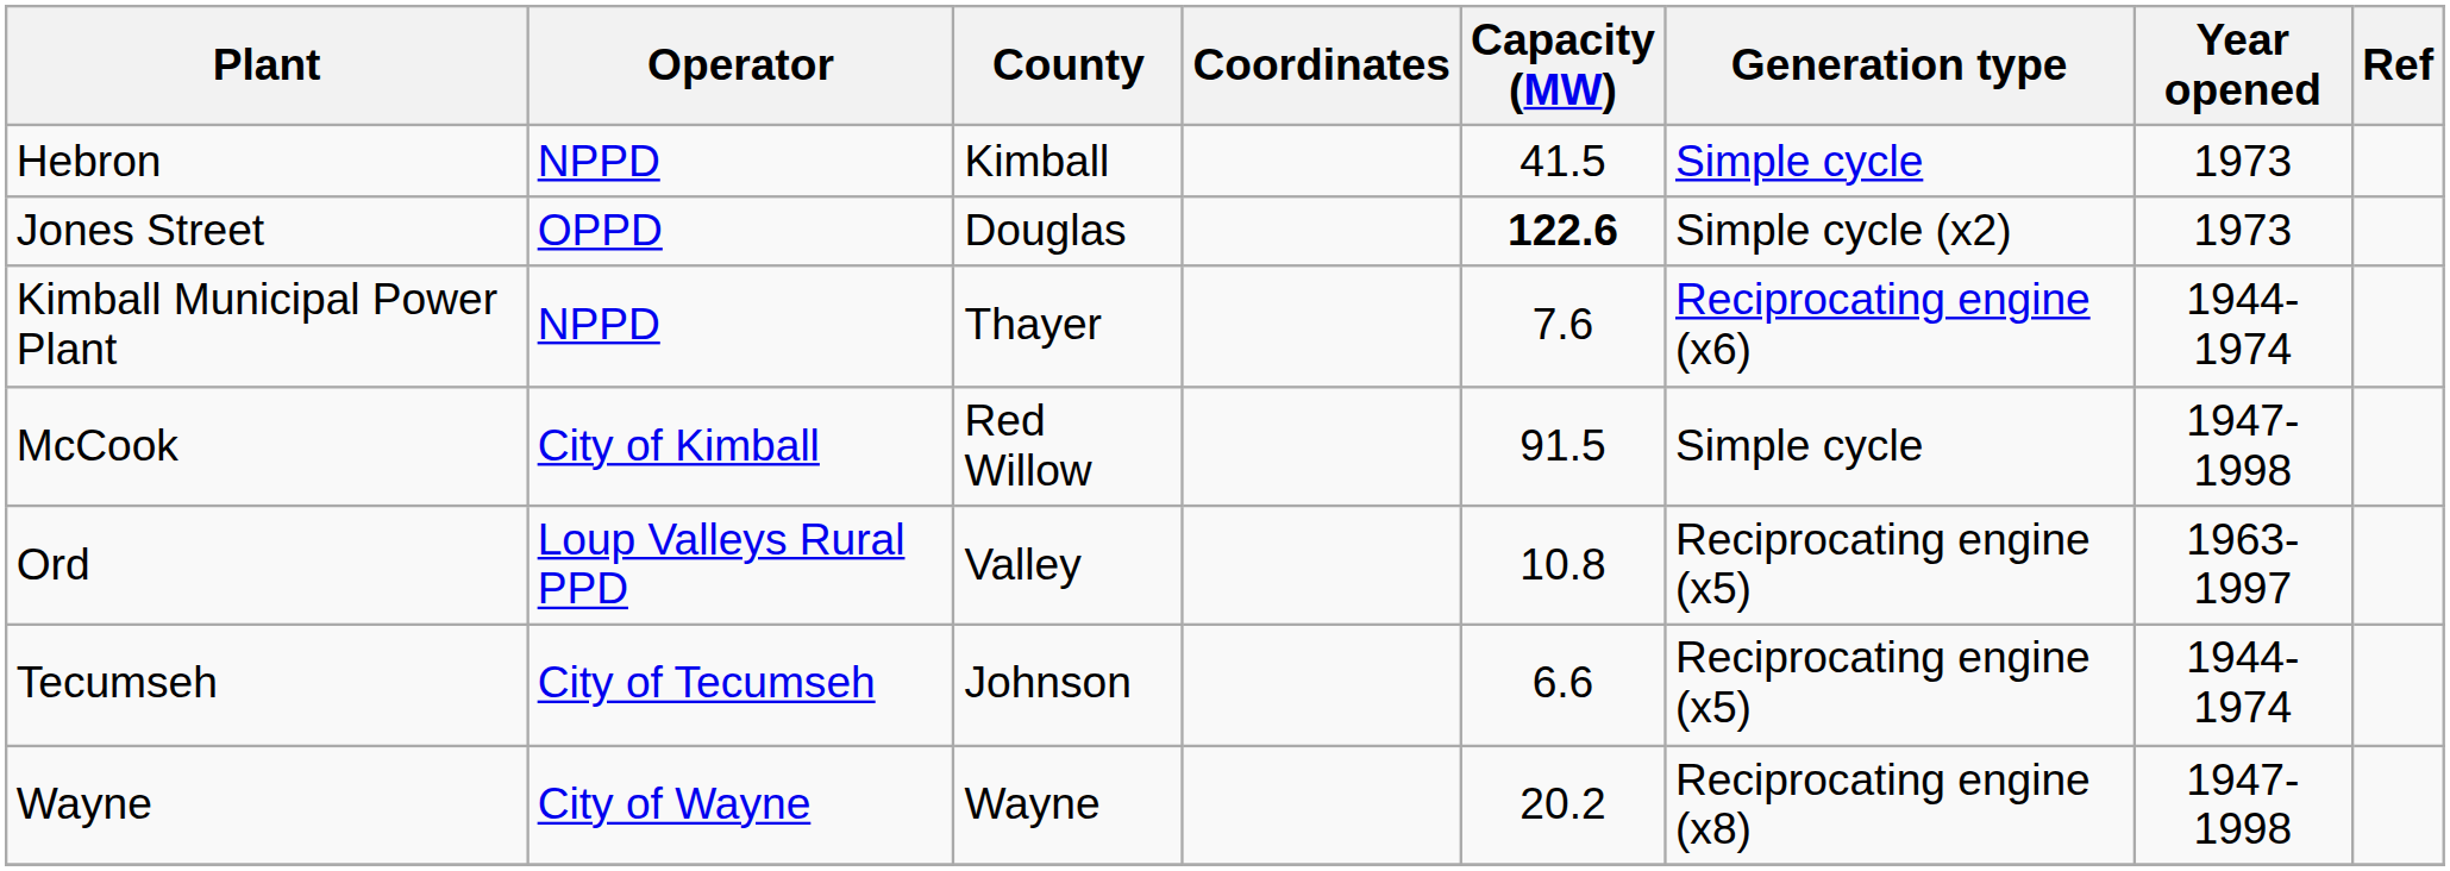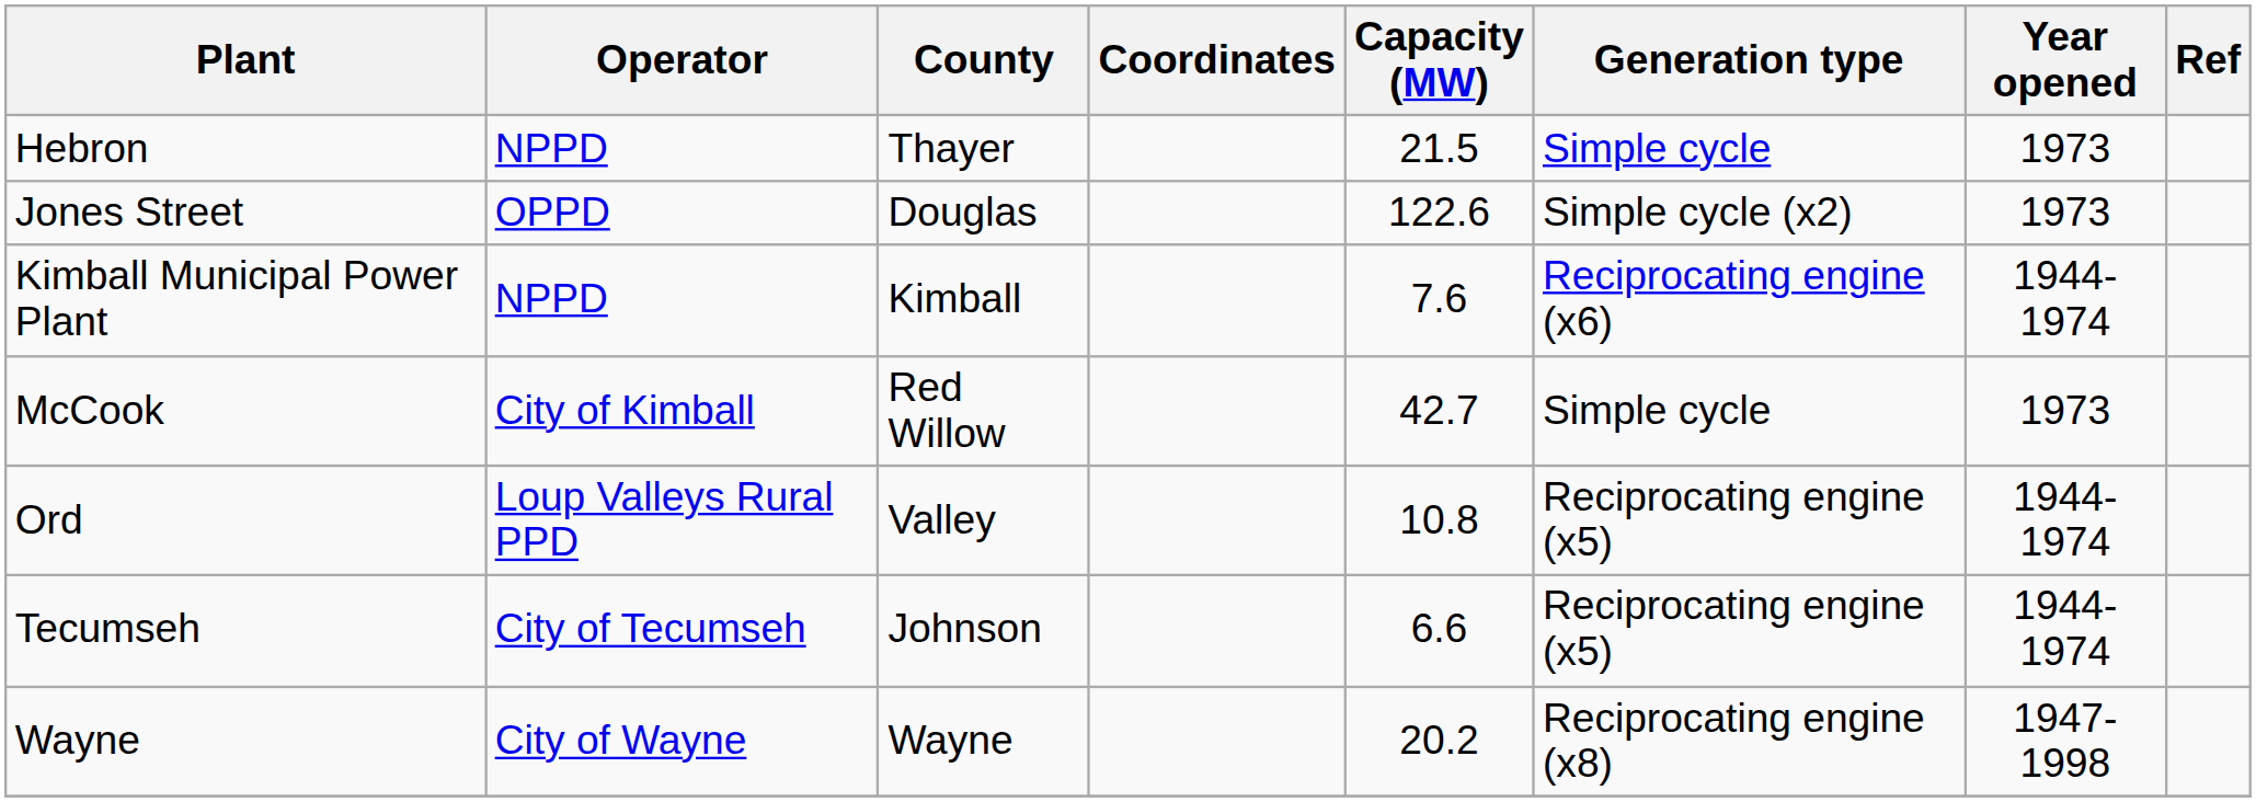Hebron | County: Kimball -> Thayer
Hebron | Capacity (MW): 41.5 -> 21.5
Jones Street | Capacity (MW): bold -> normal
Kimball Municipal Power Plant | County: Thayer -> Kimball
McCook | Capacity (MW): 91.5 -> 42.7
McCook | Year opened: 1947-1998 -> 1973
Ord | Year opened: 1963-1997 -> 1944-1974
